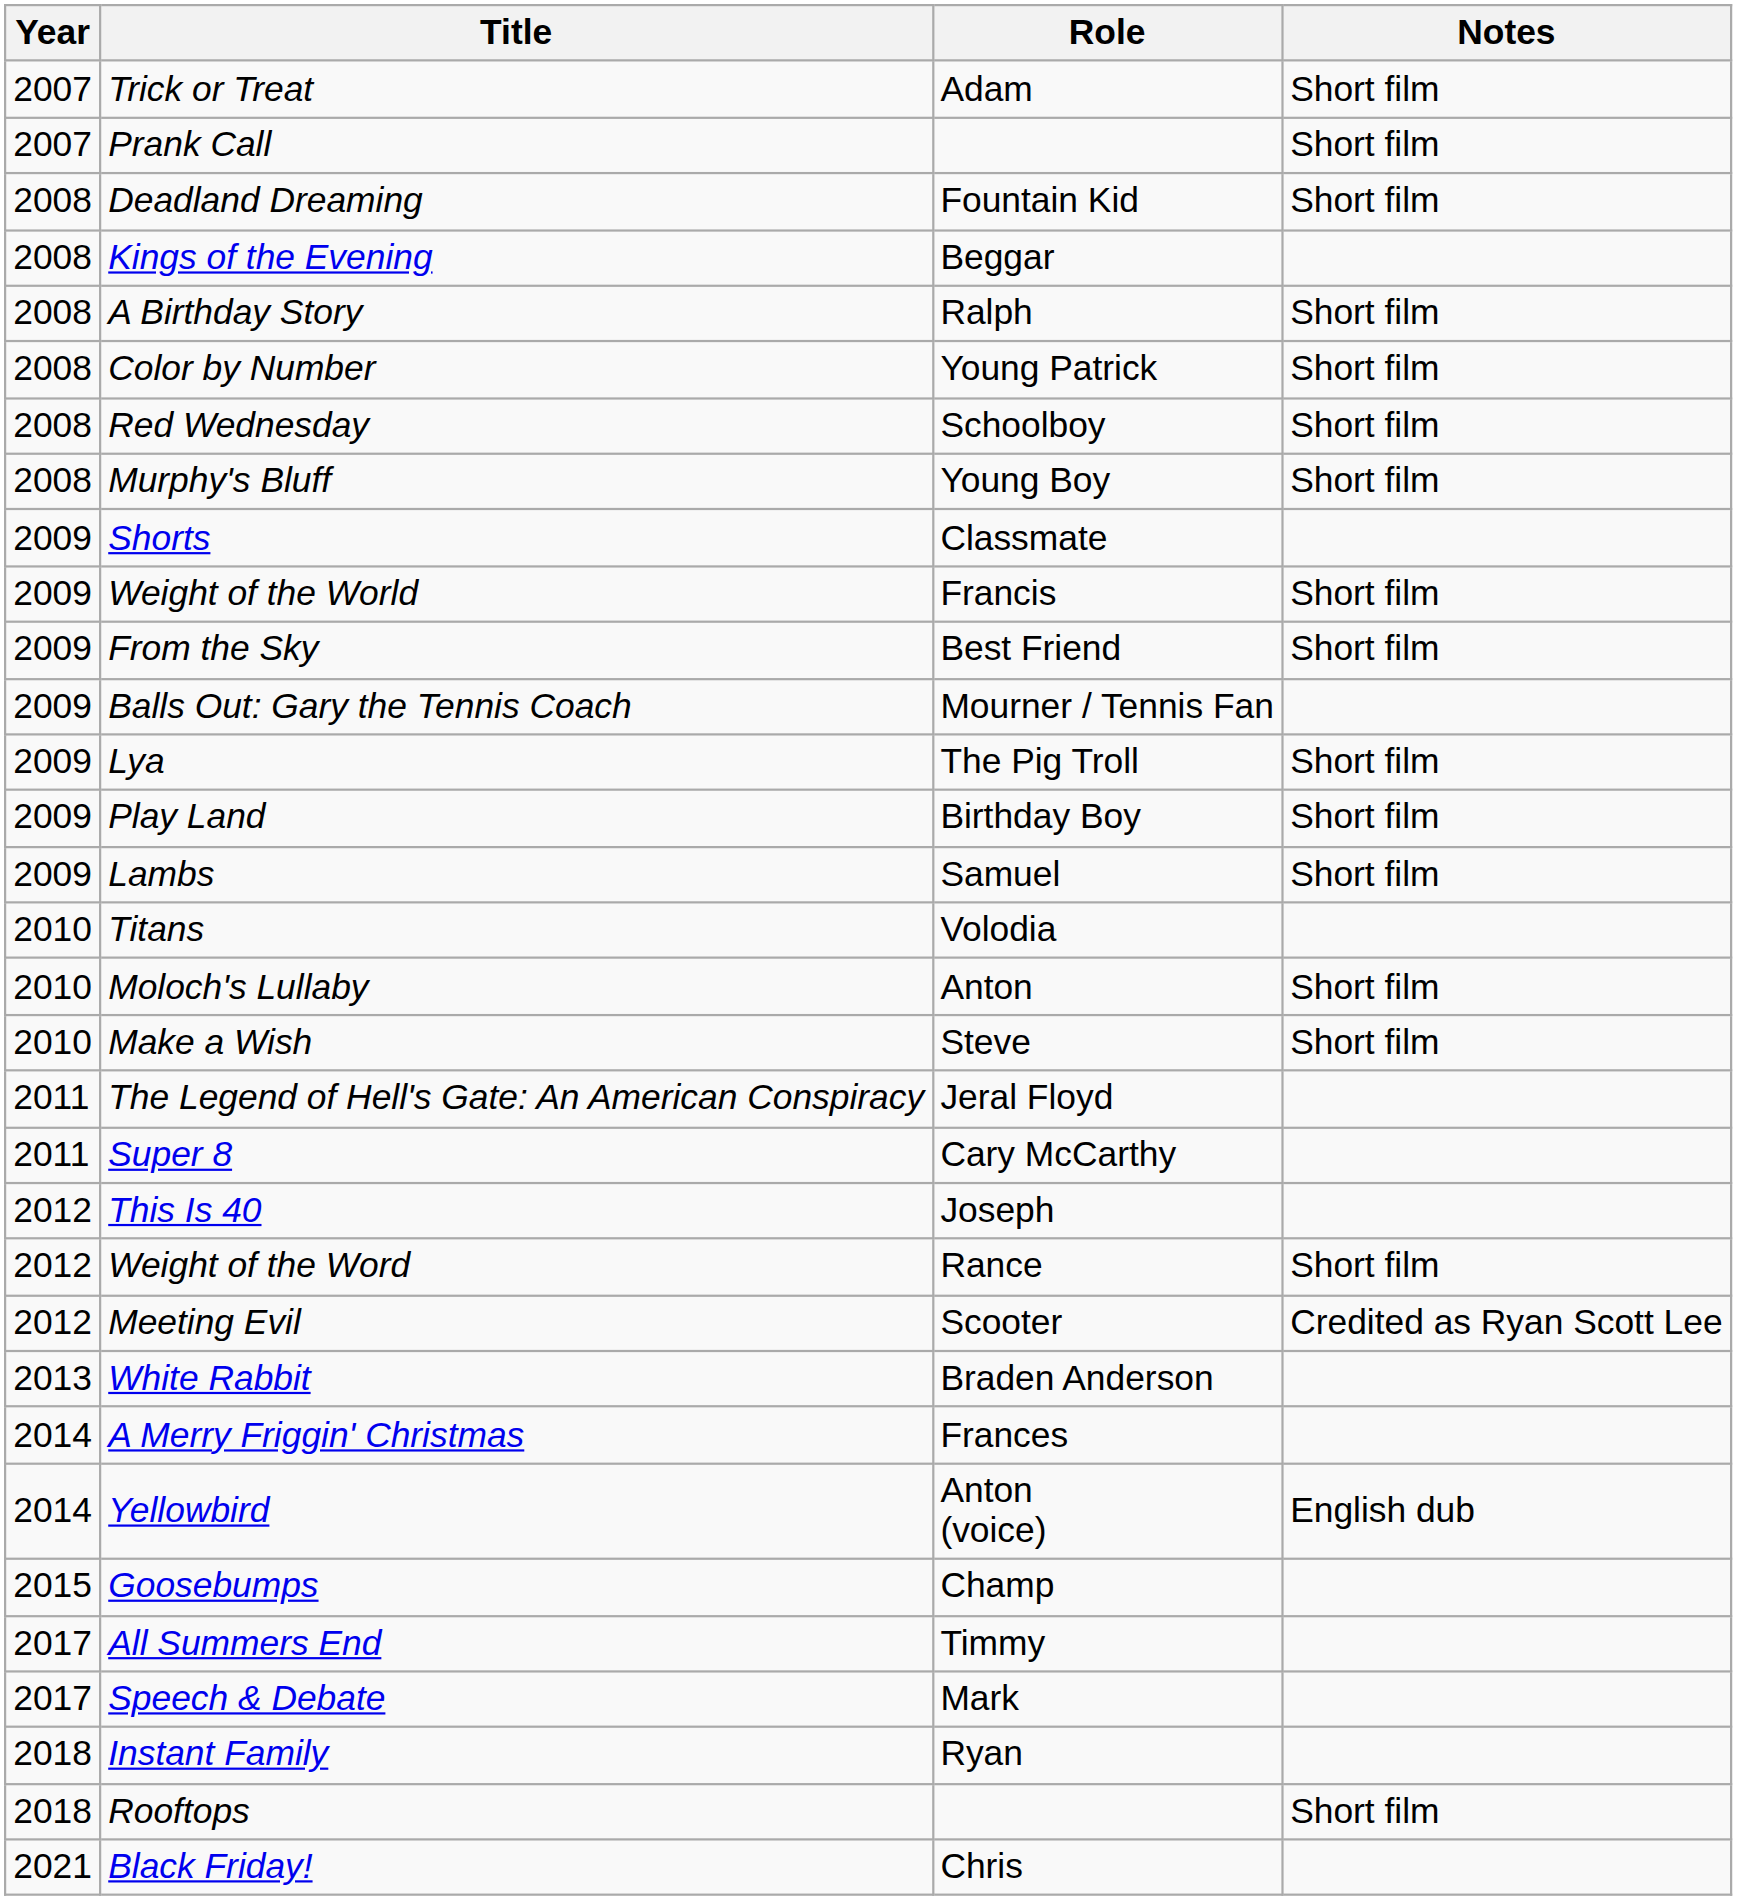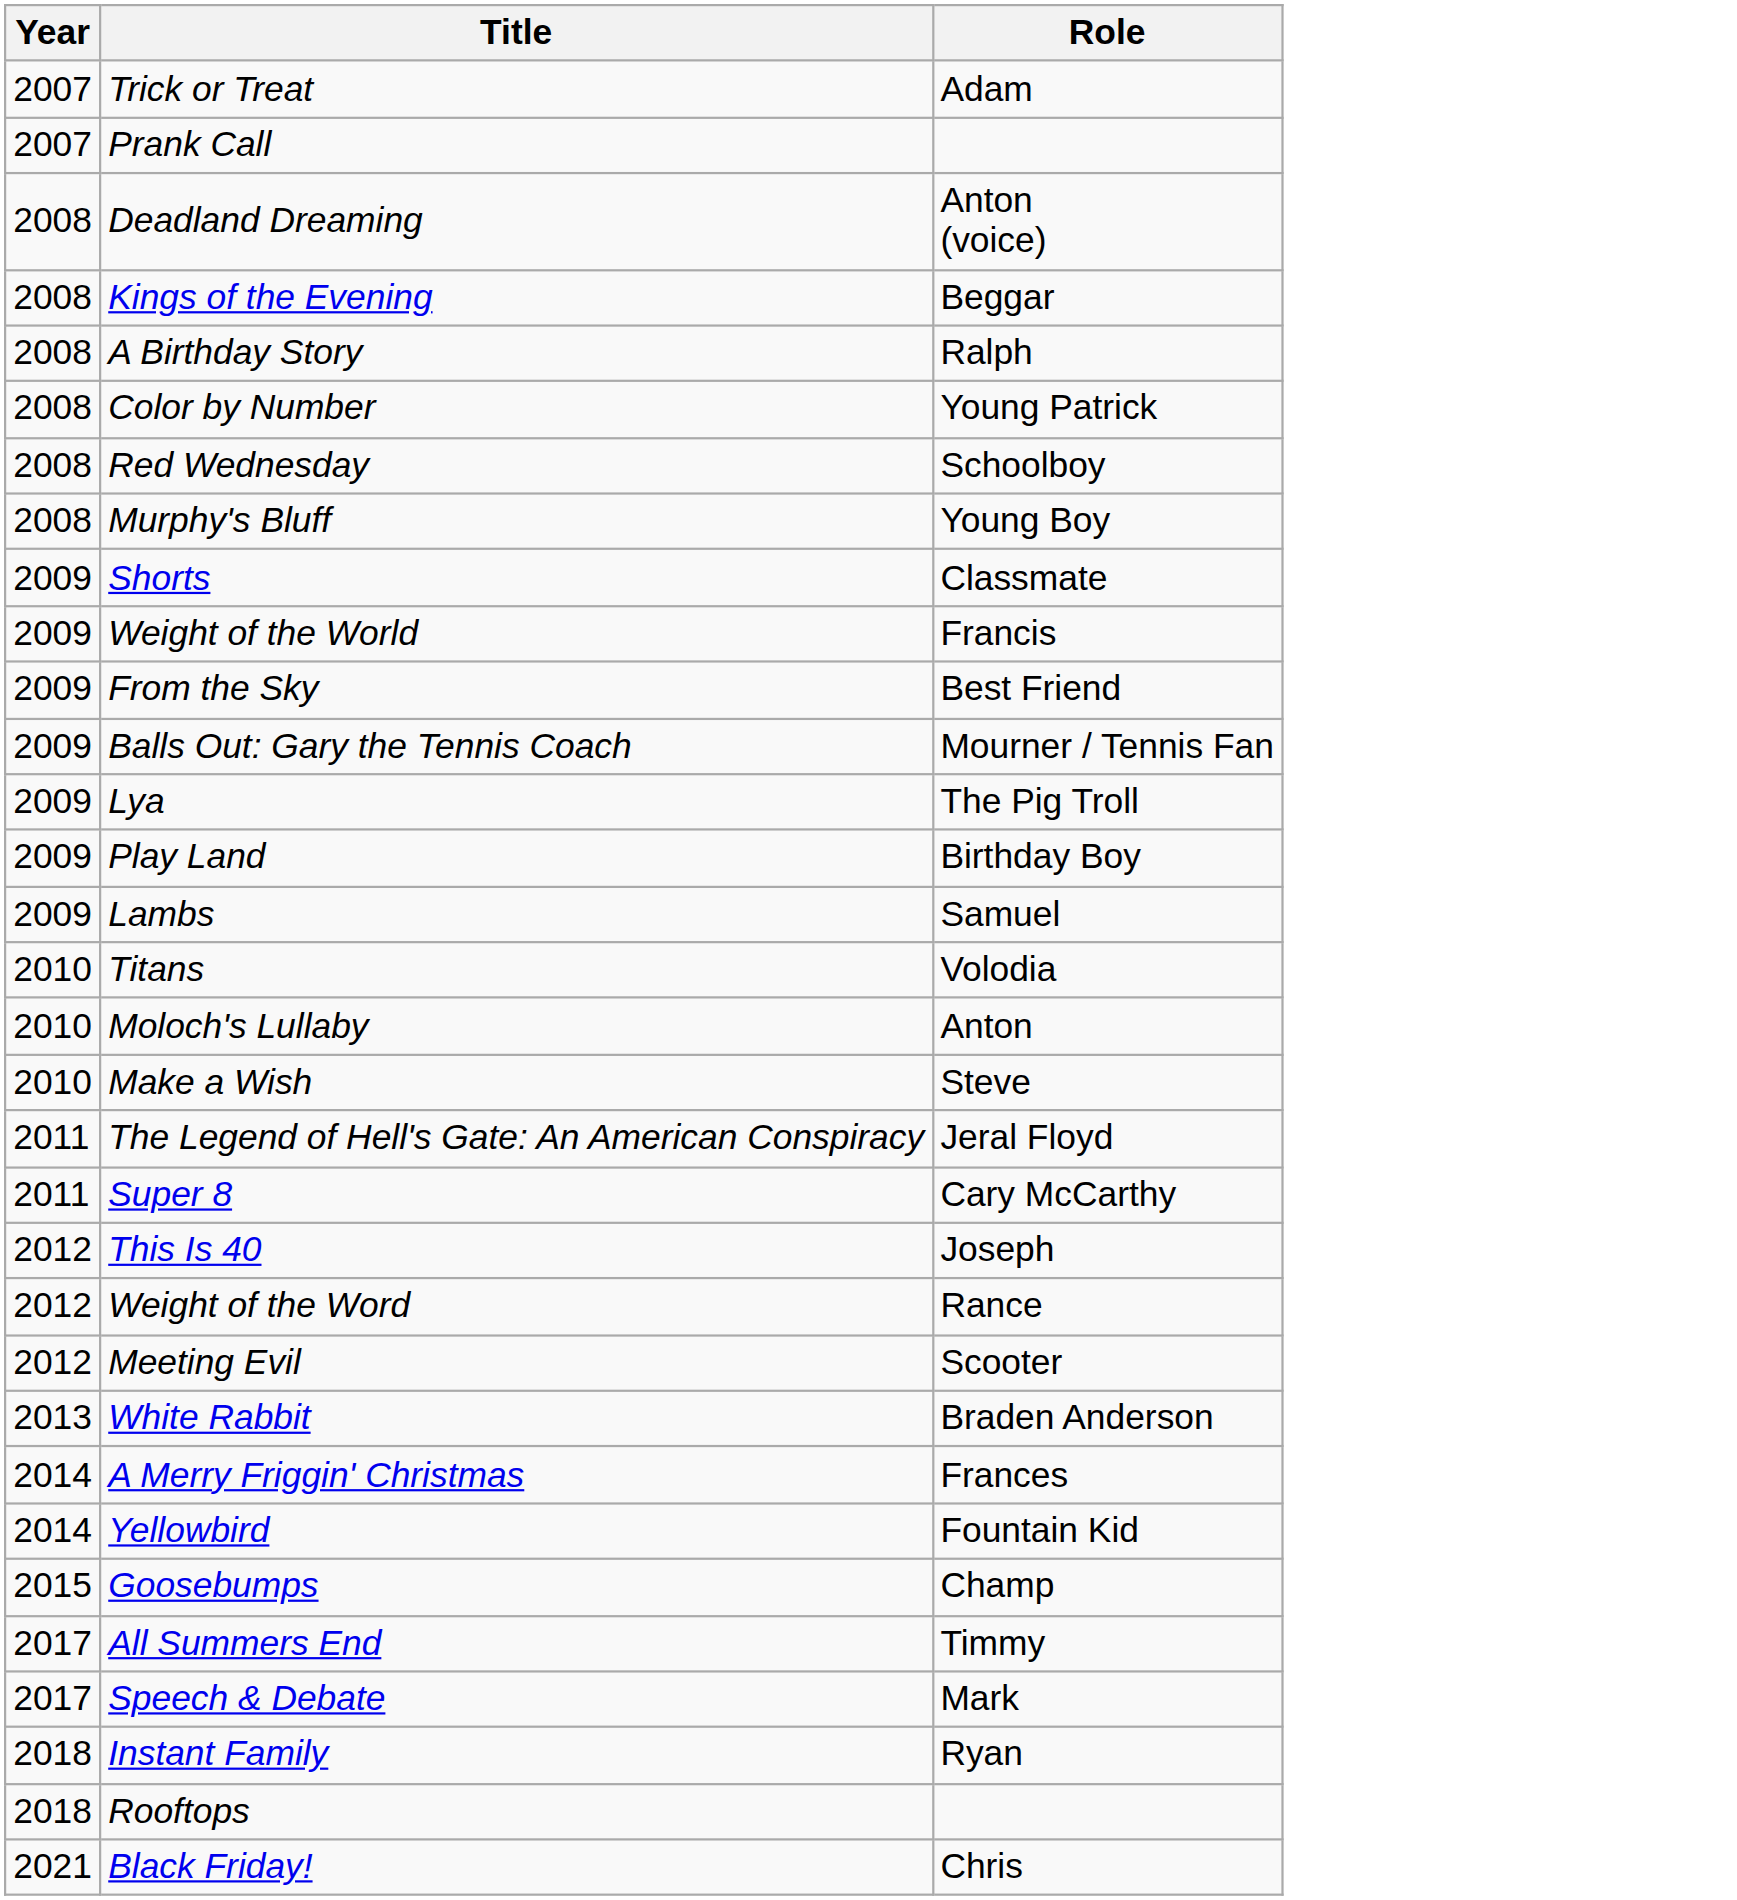- column: Notes | Short film | Short film | Short film | Short film | Short film | Short film | Short film | Short film | Short film | Short film | Short film | Short film | Short film | Short film | Short film | Credited as Ryan Scott Lee | English dub | Short film
Deadland Dreaming | Role: Fountain Kid -> Anton (voice)
Yellowbird | Role: Anton (voice) -> Fountain Kid
